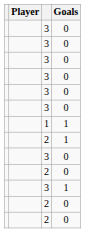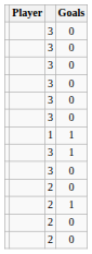rows swapped: 2 / 1 <-> 3 / 1
